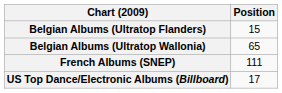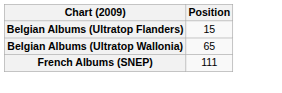- row: US Top Dance/Electronic Albums (Billboard) | 17
